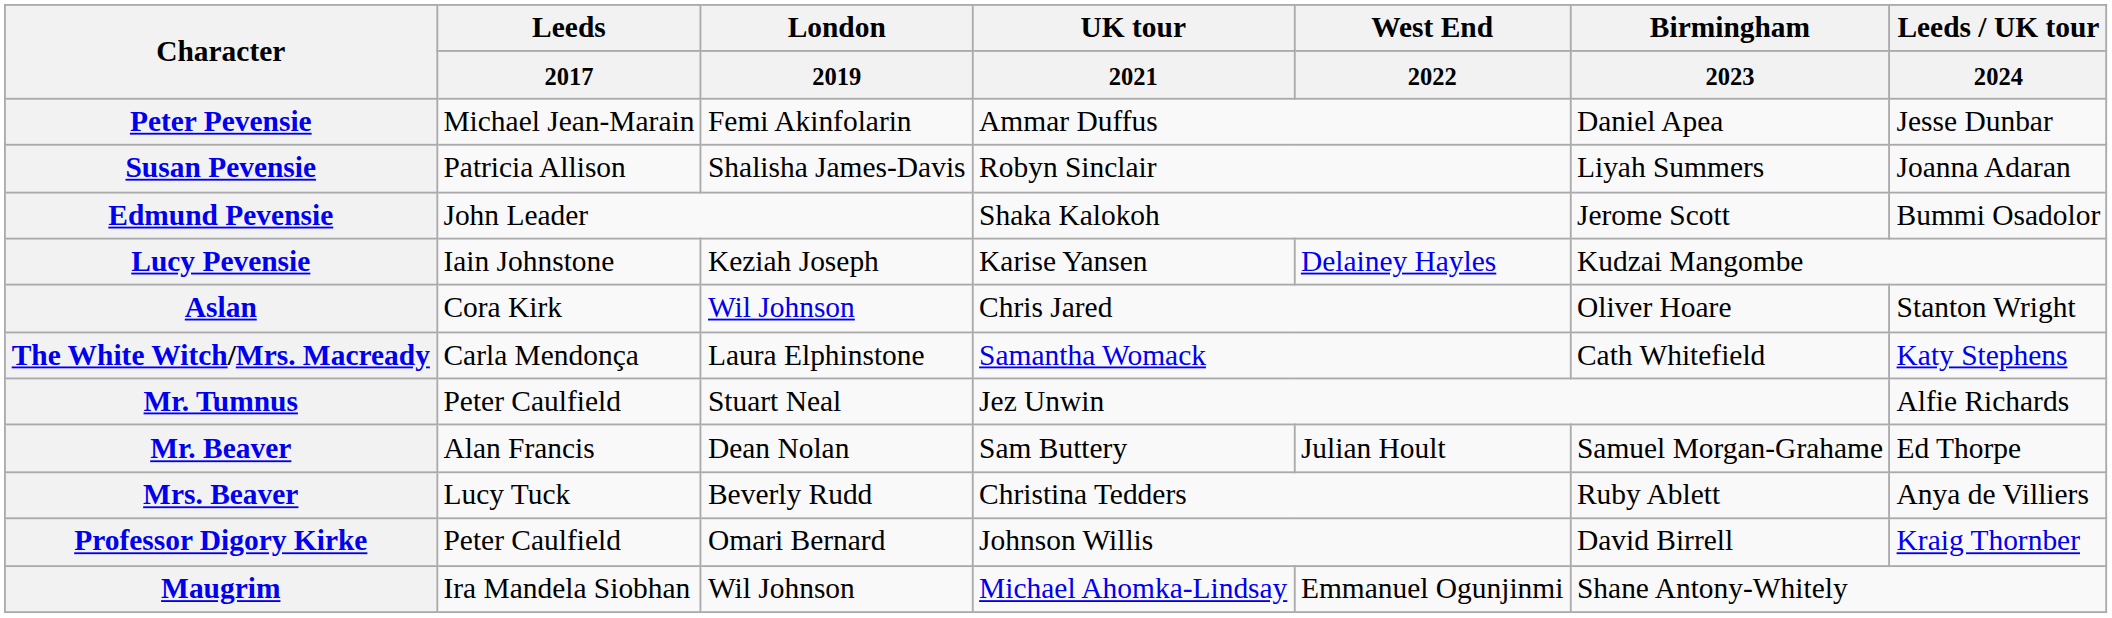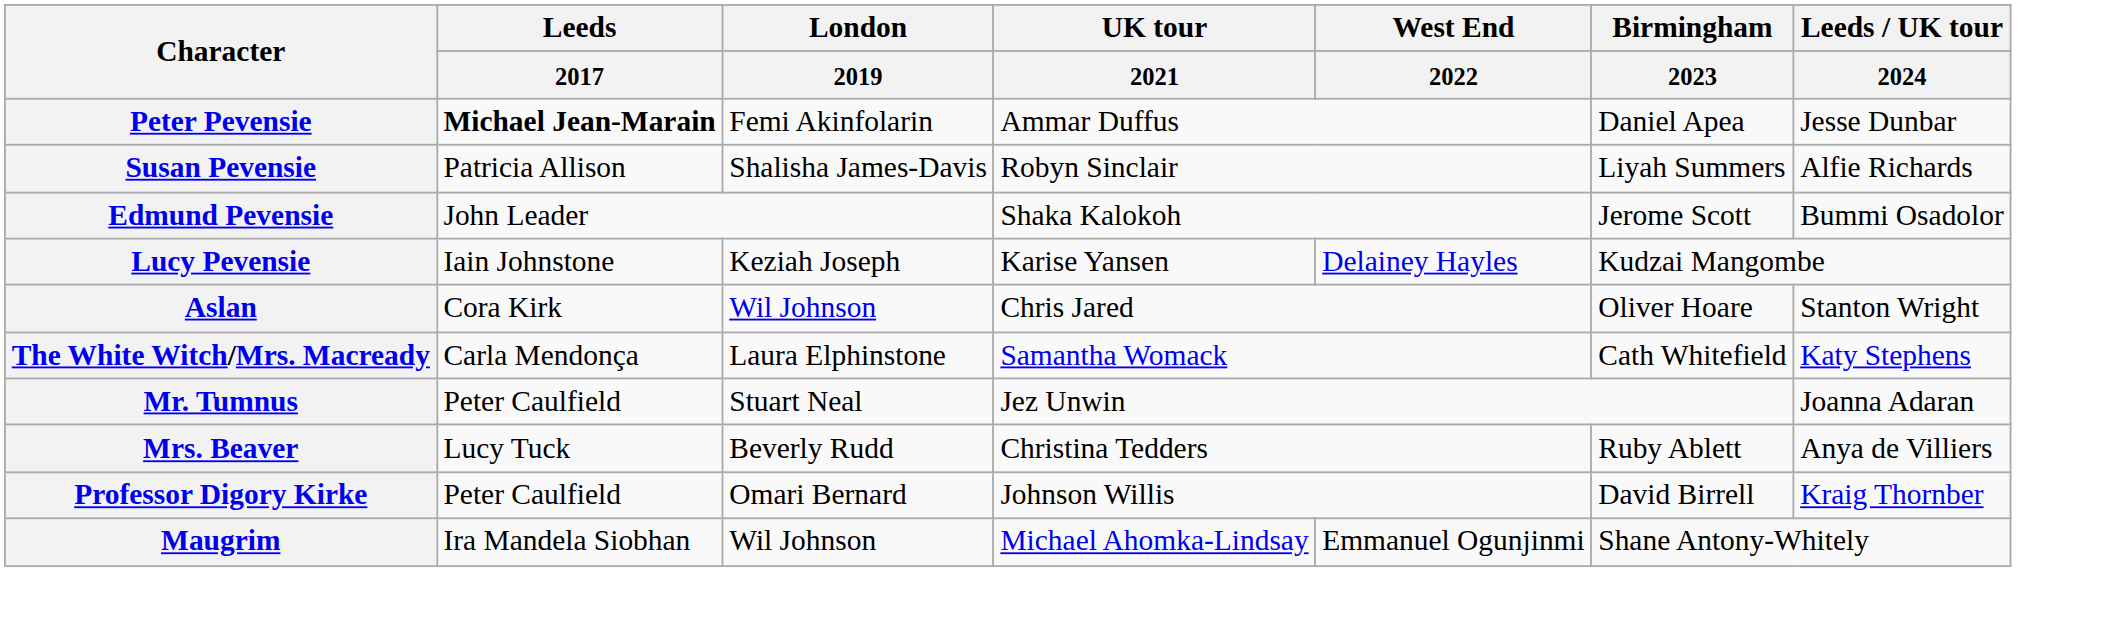Peter Pevensie | Leeds / 2017: normal -> bold
Susan Pevensie | Leeds / UK tour / 2024: Joanna Adaran -> Alfie Richards
Mr. Tumnus | Leeds / UK tour / 2024: Alfie Richards -> Joanna Adaran
- row: Mr. Beaver | Alan Francis | Dean Nolan | Sam Buttery | Julian Hoult | Samuel Morgan-Grahame | Ed Thorpe
